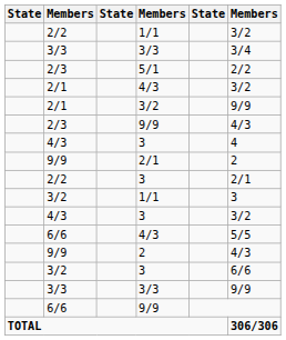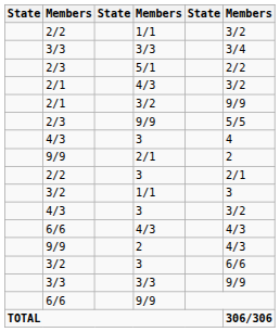2/3 / 9/9 | column 6: 4/3 -> 5/5
6/6 / 4/3 | column 6: 5/5 -> 4/3
